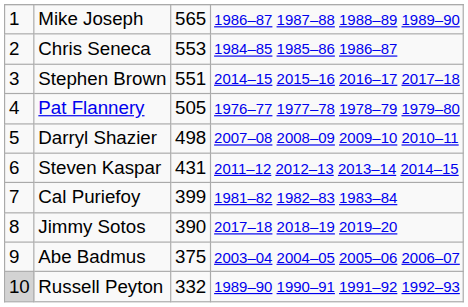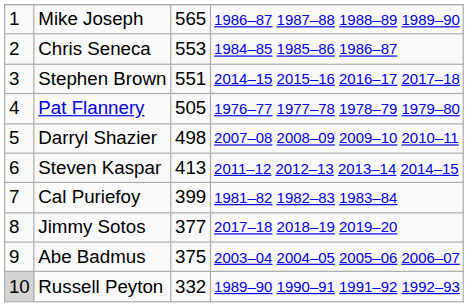Steven Kaspar | column 3: 431 -> 413
Jimmy Sotos | column 3: 390 -> 377
